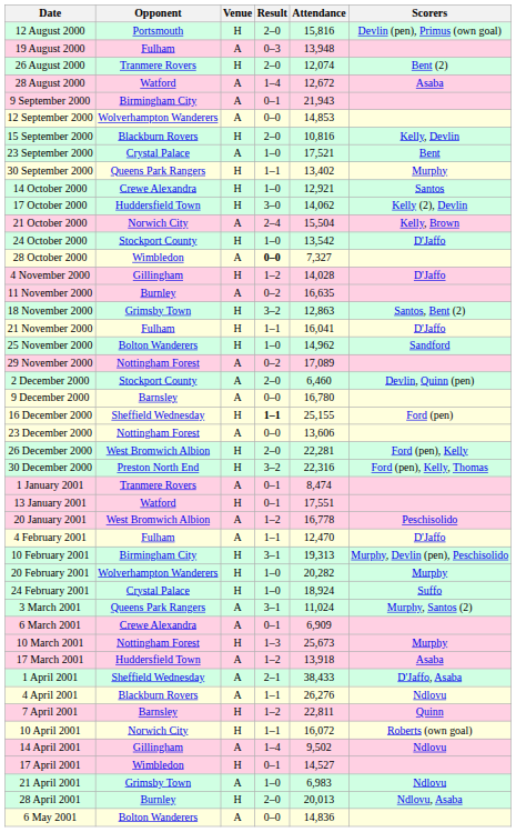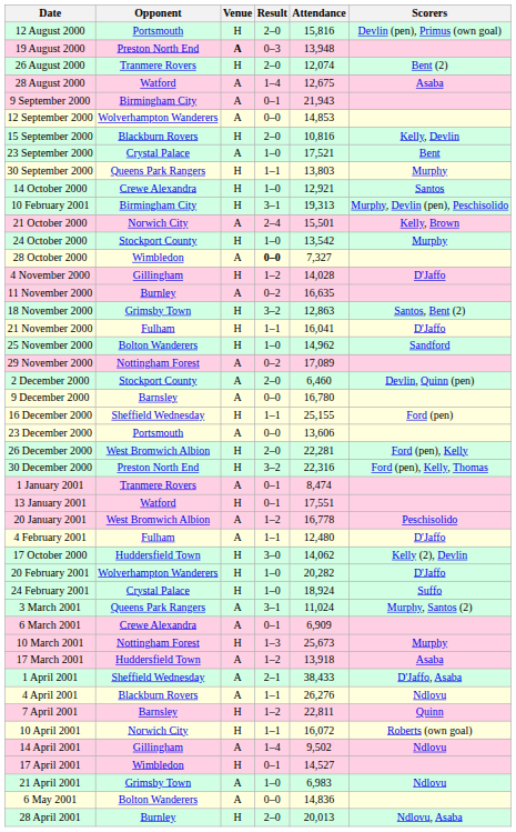19 August 2000 | Opponent: Fulham -> Preston North End
19 August 2000 | Venue: normal -> bold
28 August 2000 | Attendance: 12,672 -> 12,675
30 September 2000 | Attendance: 13,402 -> 13,803
rows swapped: 17 October 2000 <-> 10 February 2001
21 October 2000 | Attendance: 15,504 -> 15,501
24 October 2000 | Scorers: D'Jaffo -> Murphy
16 December 2000 | Result: bold -> normal
23 December 2000 | Opponent: Nottingham Forest -> Portsmouth
4 February 2001 | Attendance: 12,470 -> 12,480
20 February 2001 | Scorers: Murphy -> D'Jaffo
rows swapped: 28 April 2001 <-> 6 May 2001
